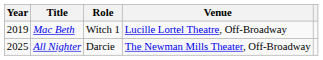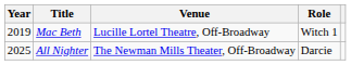columns swapped: Role <-> Venue
